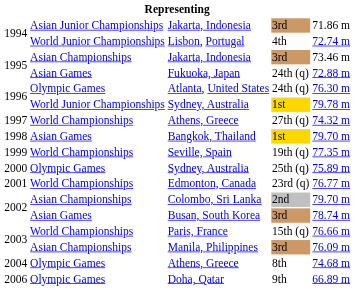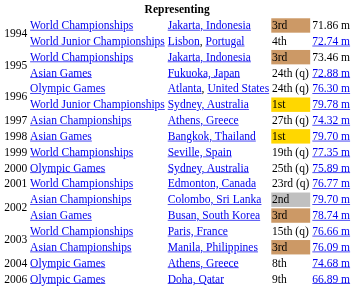1994 / Jakarta, Indonesia | column 2: Asian Junior Championships -> World Championships
1995 / Jakarta, Indonesia | column 2: Asian Championships -> World Championships
1997 / Athens, Greece | column 2: World Championships -> Asian Championships
